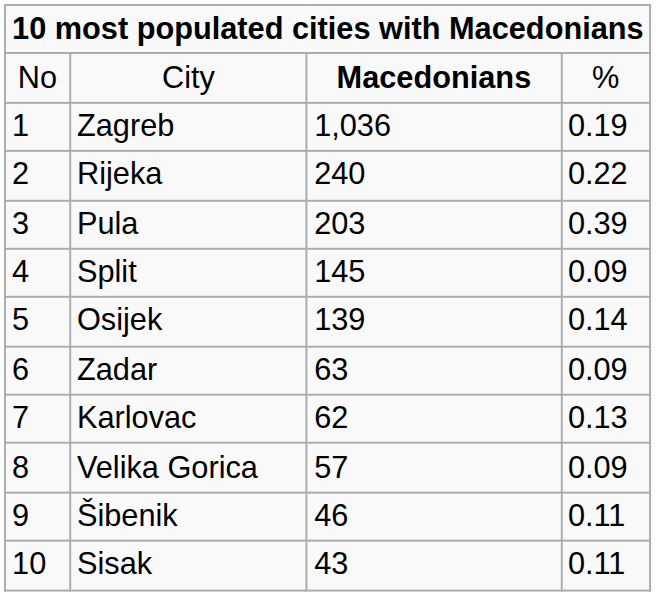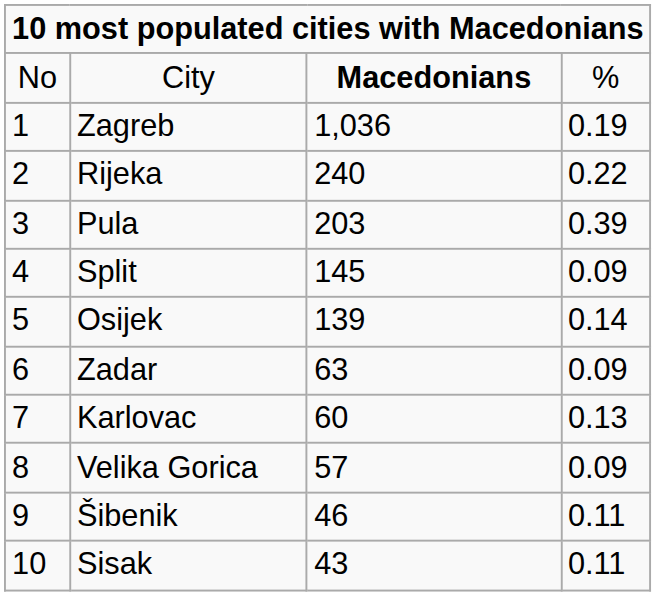Karlovac | column 3: 62 -> 60
